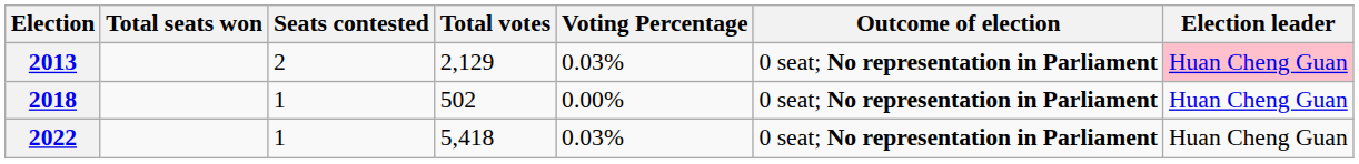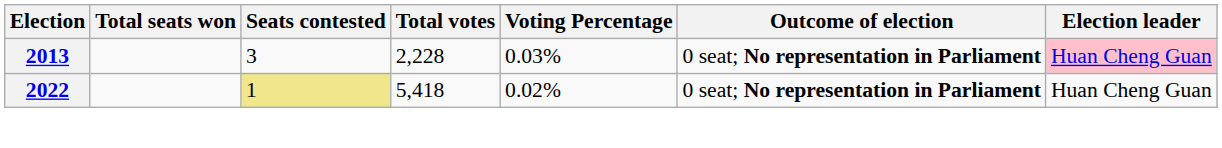2013 | Seats contested: 2 -> 3
2013 | Total votes: 2,129 -> 2,228
- row: 2018 | 1 | 502 | 0.00% | 0 seat; No representation in Parliament | Huan Cheng Guan
2022 | Seats contested: no background -> khaki background
2022 | Voting Percentage: 0.03% -> 0.02%
